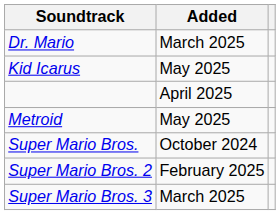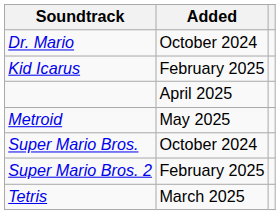Dr. Mario | Added: March 2025 -> October 2024
Kid Icarus | Added: May 2025 -> February 2025
- row: Super Mario Bros. 3 | March 2025
+ row: Tetris | March 2025
